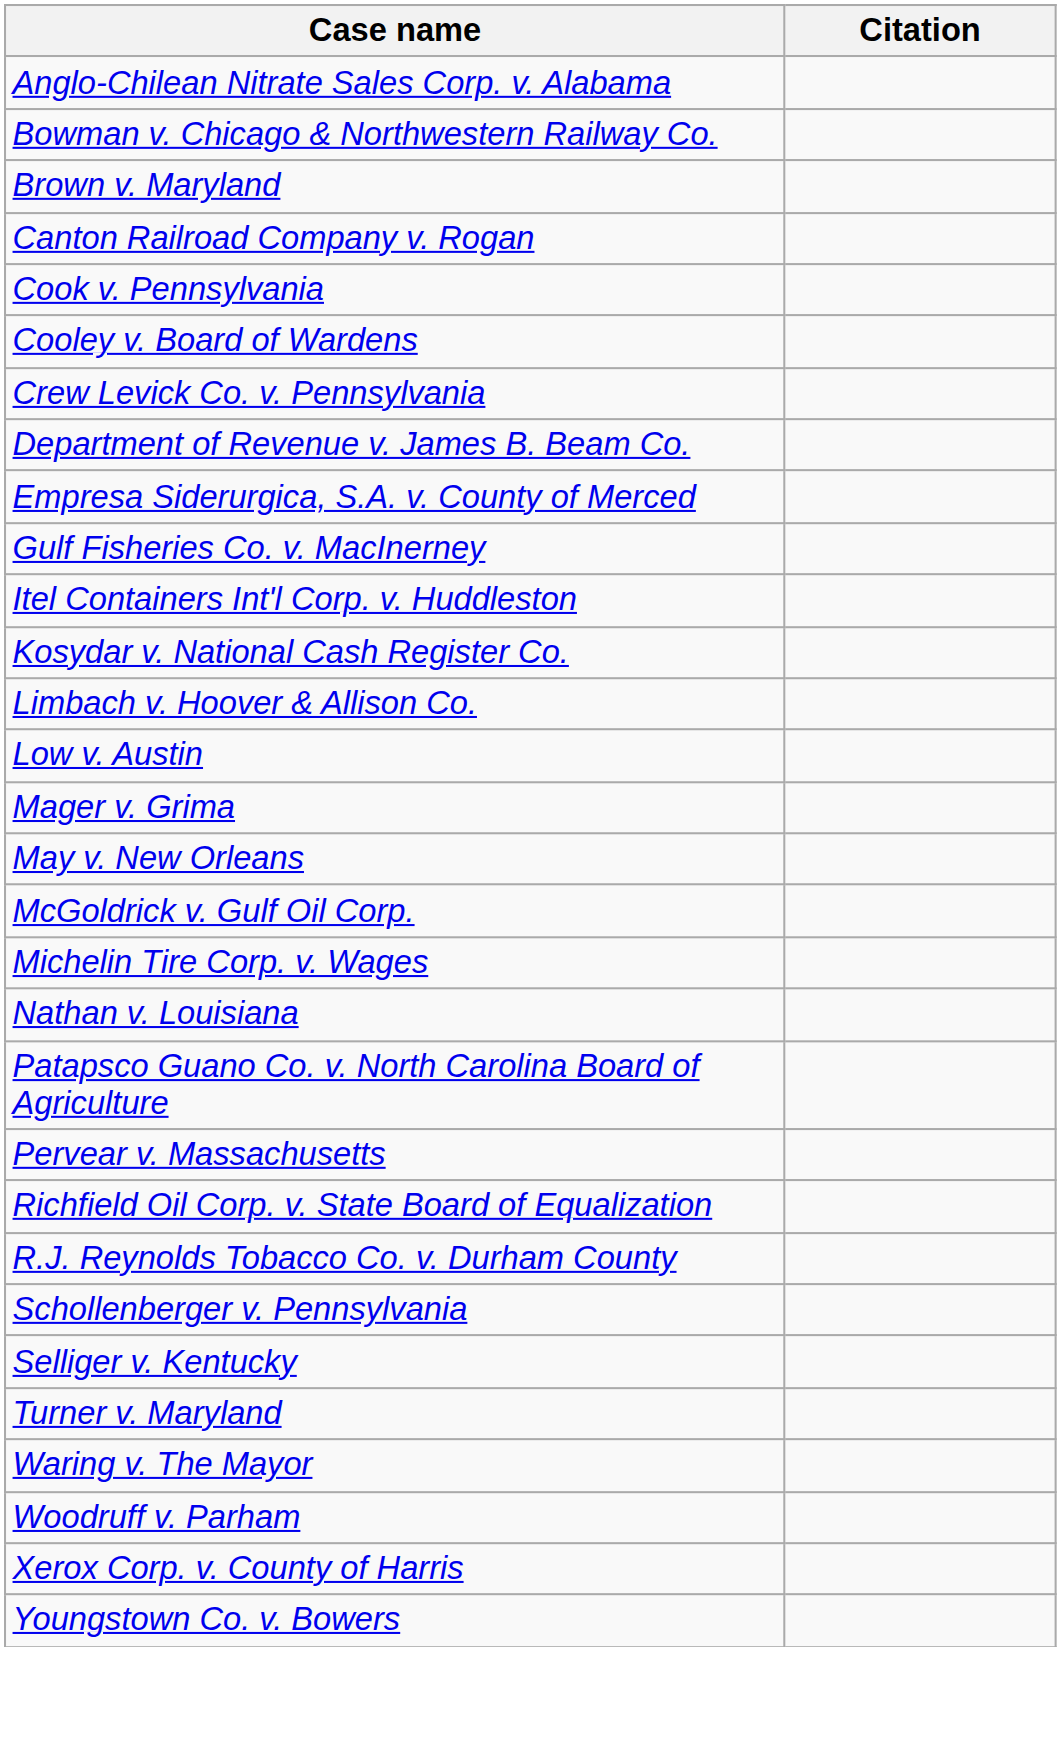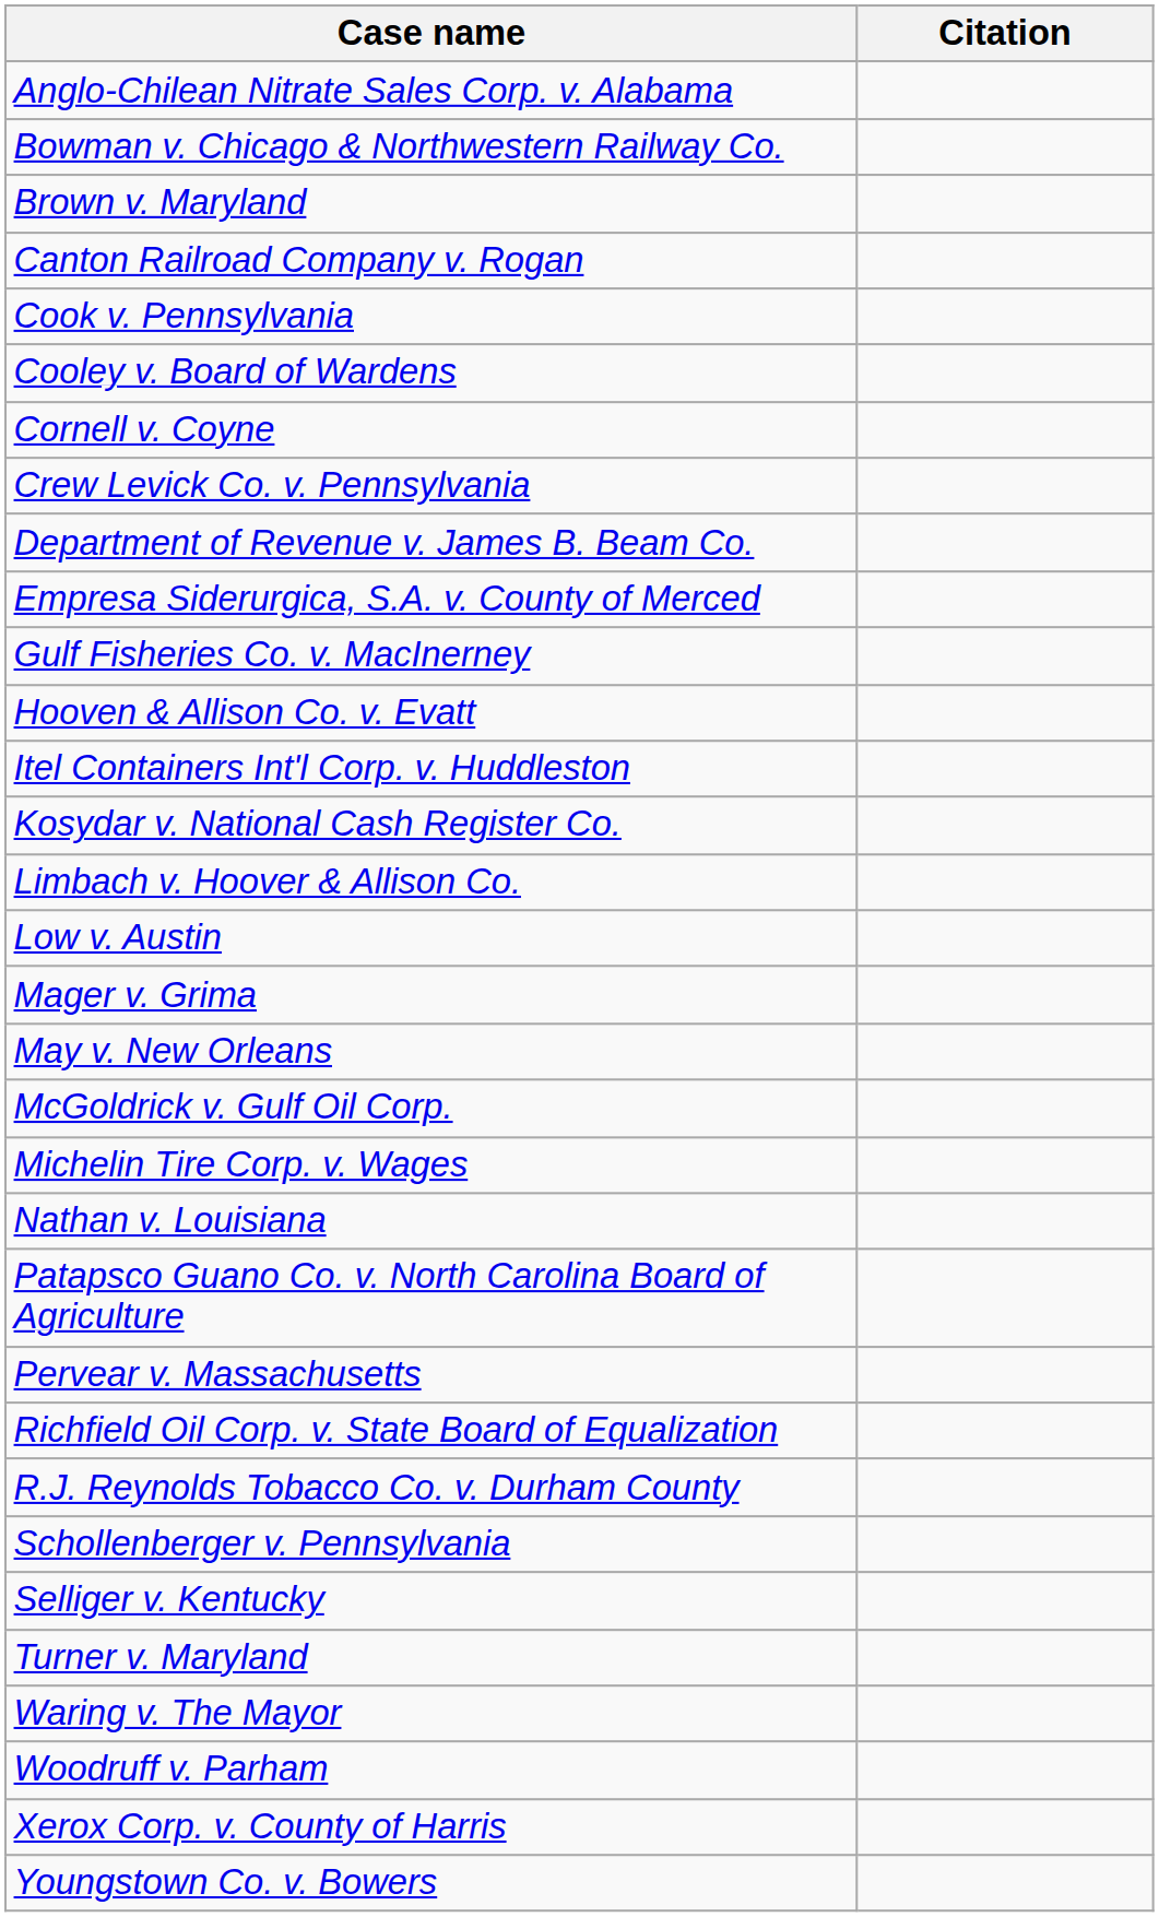+ row: Cornell v. Coyne
+ row: Hooven & Allison Co. v. Evatt
